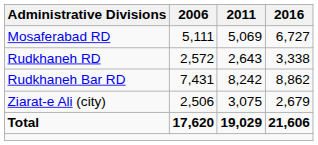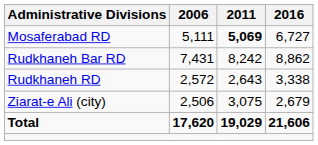Mosaferabad RD | 2011: normal -> bold
rows swapped: Rudkhaneh RD <-> Rudkhaneh Bar RD
